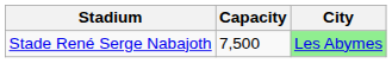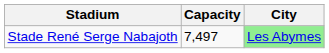Stade René Serge Nabajoth | Capacity: 7,500 -> 7,497
